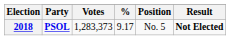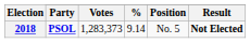2018 | %: 9.17 -> 9.14
